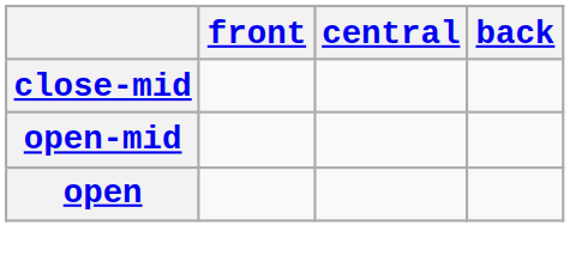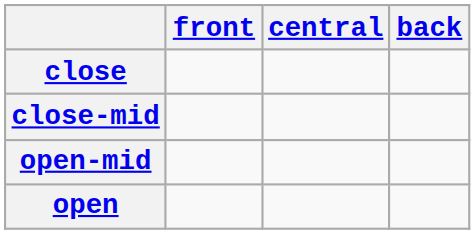+ row: close
